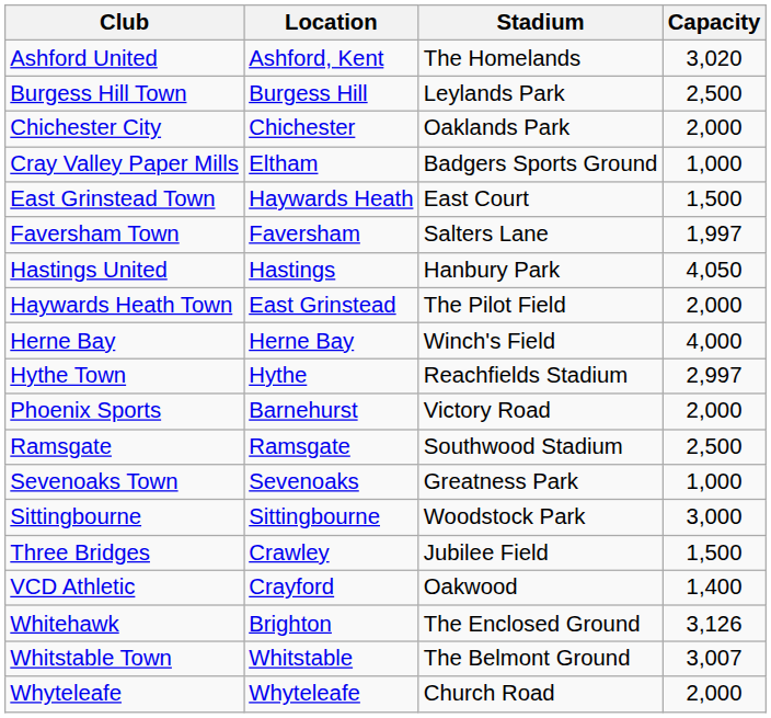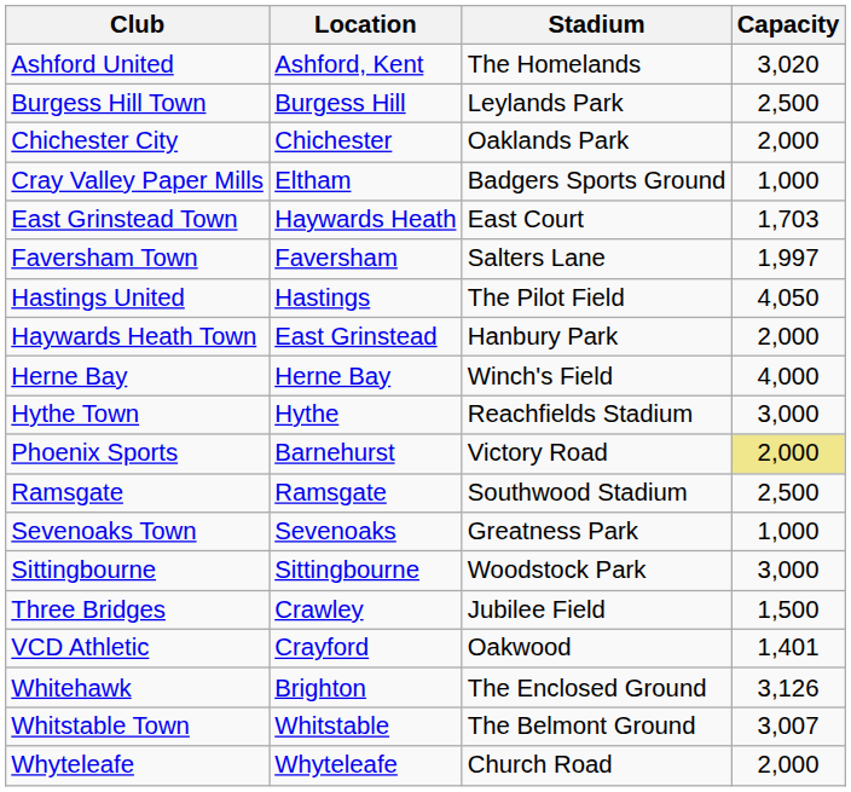East Grinstead Town | Capacity: 1,500 -> 1,703
Hastings United | Stadium: Hanbury Park -> The Pilot Field
Haywards Heath Town | Stadium: The Pilot Field -> Hanbury Park
Hythe Town | Capacity: 2,997 -> 3,000
Phoenix Sports | Capacity: no background -> khaki background
VCD Athletic | Capacity: 1,400 -> 1,401
